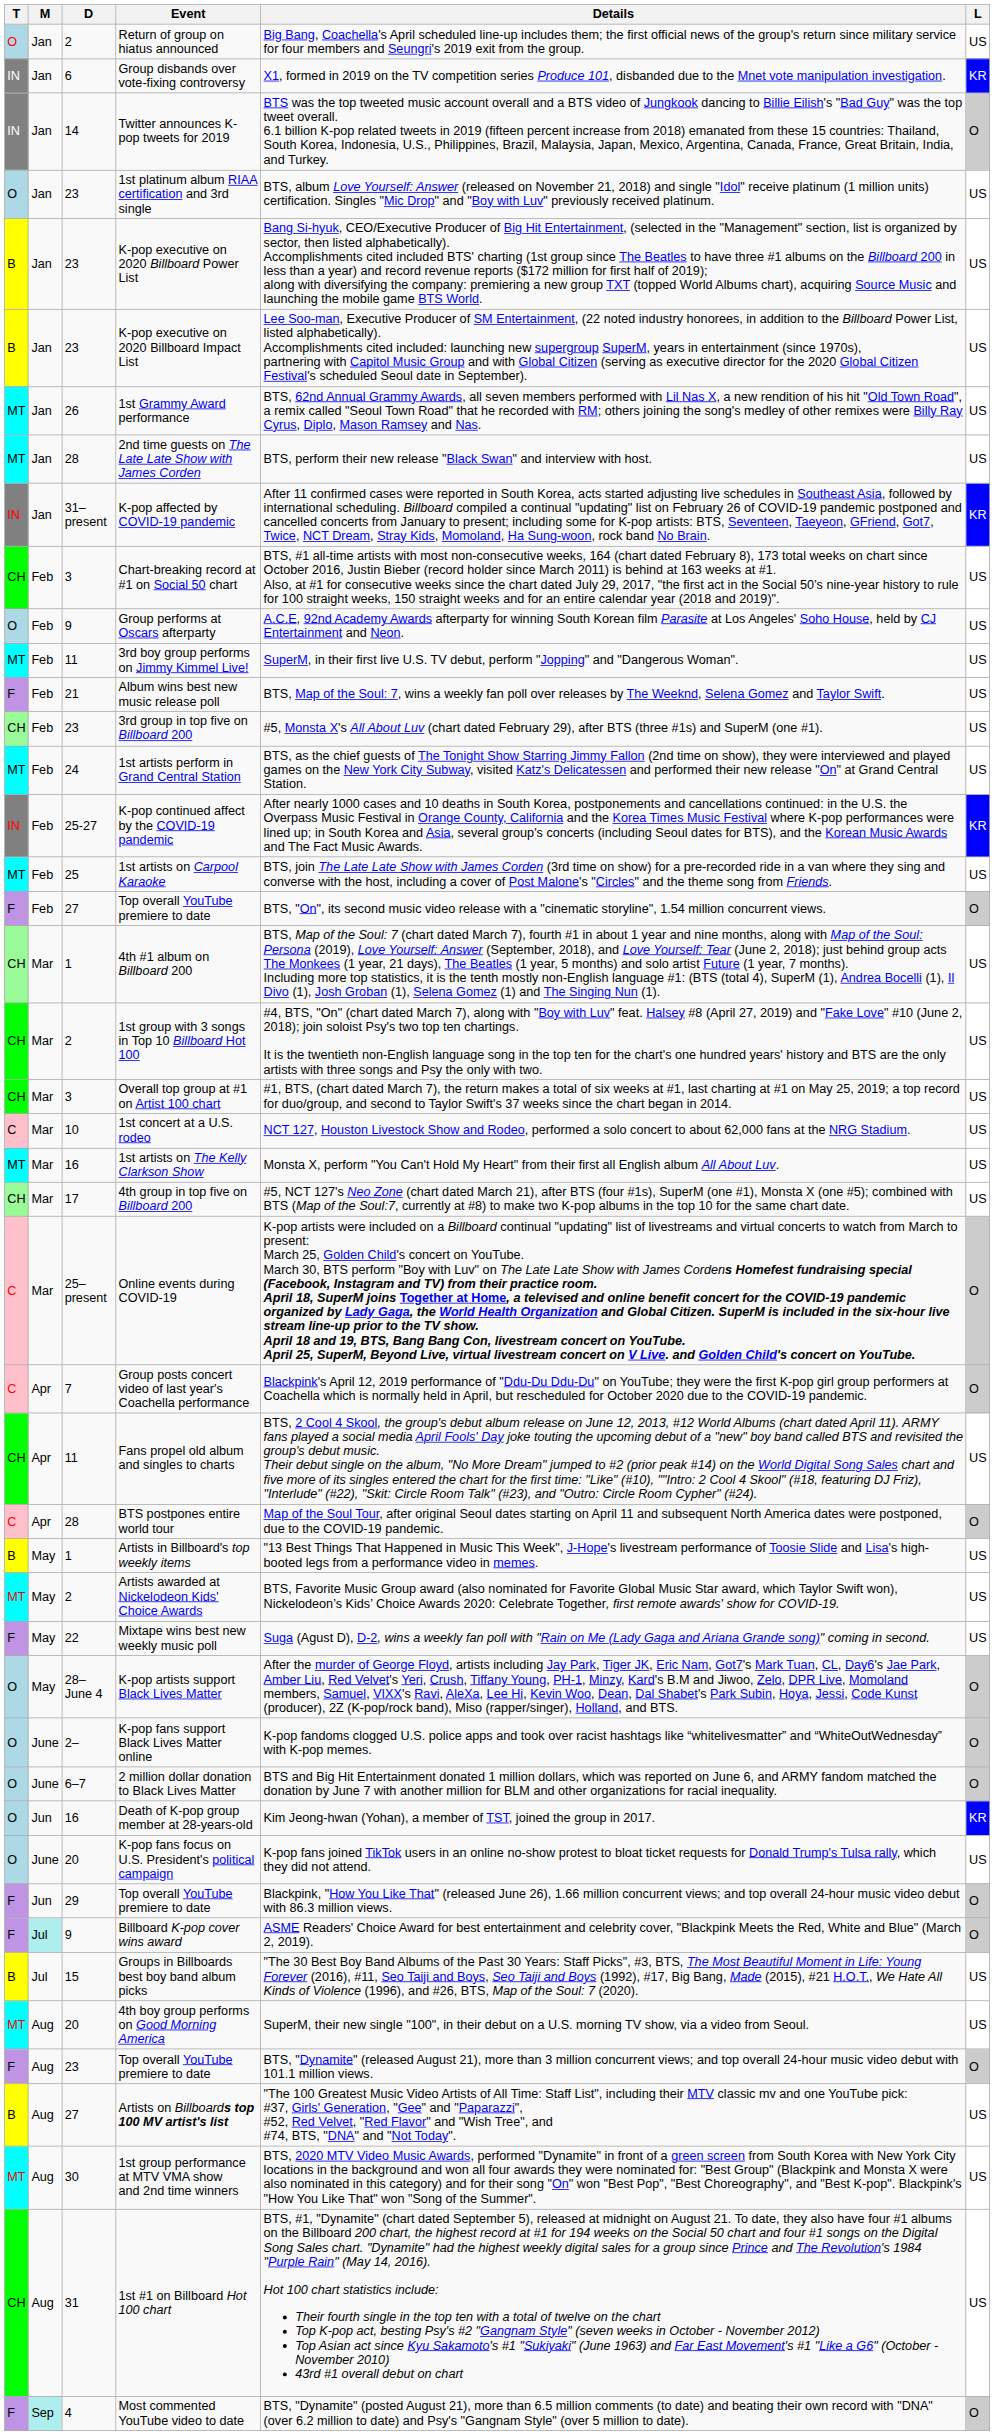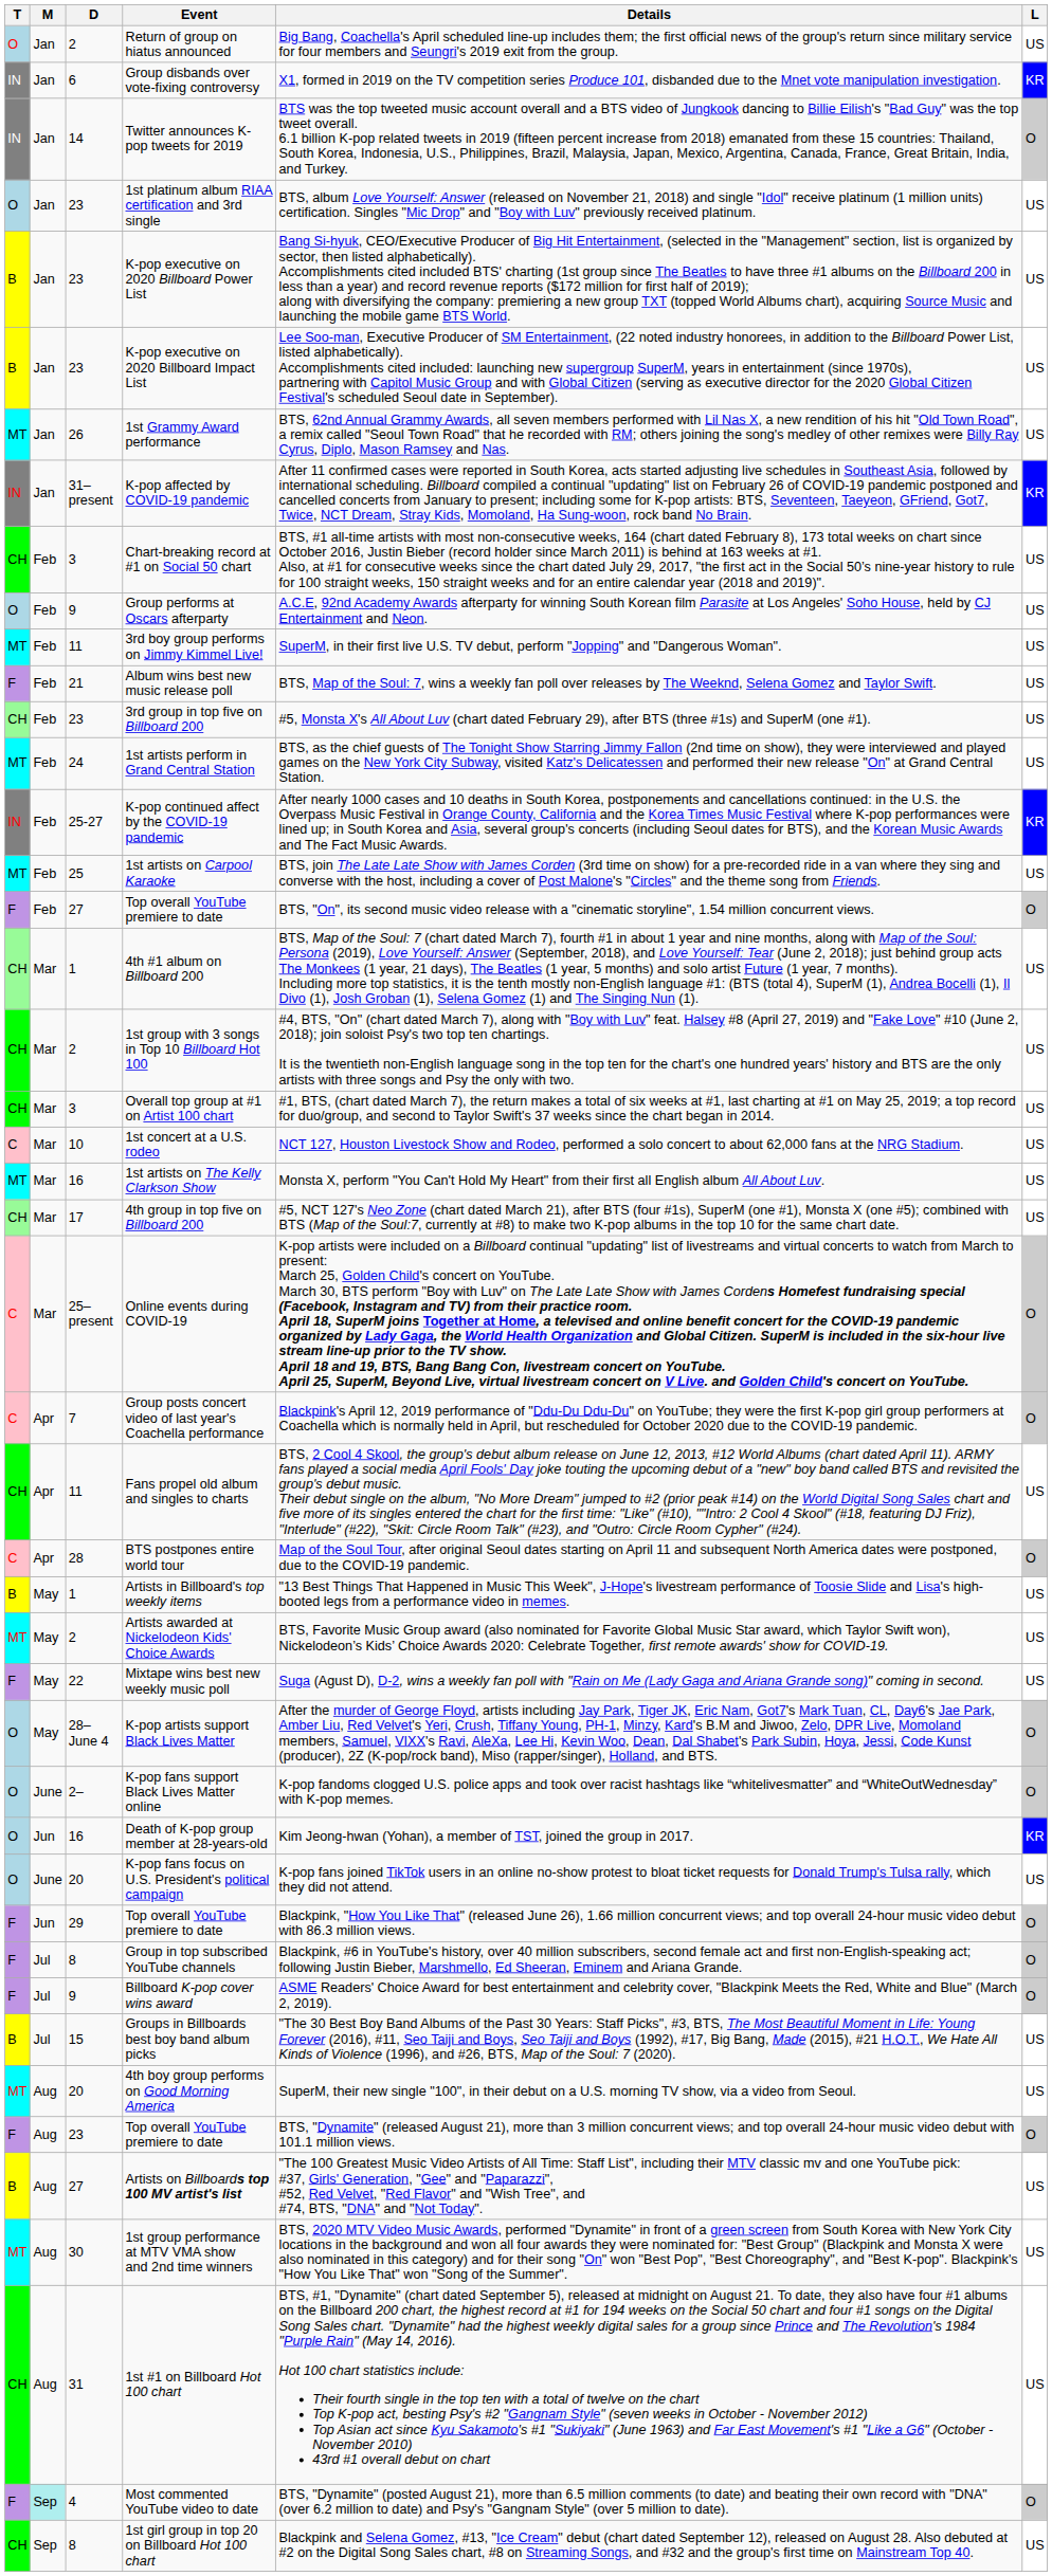- row: MT | Jan | 28 | 2nd time guests on The Late Late Show with James Corden | BTS, perform their new release "Black Swan" and interview with host. | US
- row: O | June | 6–7 | 2 million dollar donation to Black Lives Matter | BTS and Big Hit Entertainment donated 1 million dollars, which was reported on June 6, and ARMY fandom matched the donation by June 7 with another million for BLM and other organizations for racial inequality. | O
+ row: F | Jul | 8 | Group in top subscribed YouTube channels | Blackpink, #6 in YouTube's history, over 40 million subscribers, second female act and first non-English-speaking act; following Justin Bieber, Marshmello, Ed Sheeran, Eminem and Ariana Grande. | O
Billboard K-pop cover wins award | M: paleturquoise background -> no background
+ row: CH | Sep | 8 | 1st girl group in top 20 on Billboard Hot 100 chart | Blackpink and Selena Gomez, #13, "Ice Cream" debut (chart dated September 12), released on August 28. Also debuted at #2 on the Digital Song Sales chart, #8 on Streaming Songs, and #32 and the group's first time on Mainstream Top 40. | US
